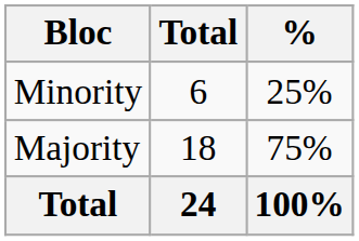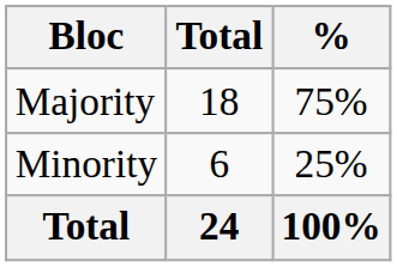rows swapped: Majority <-> Minority
